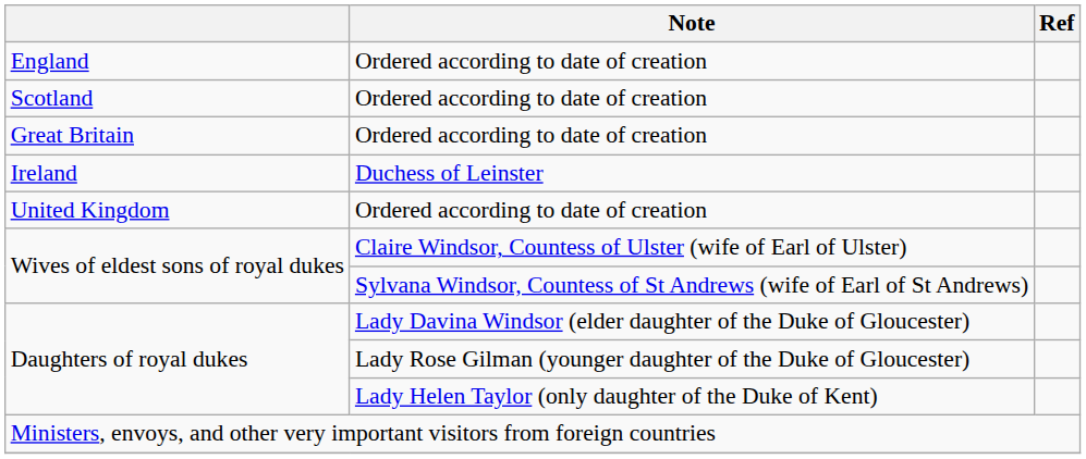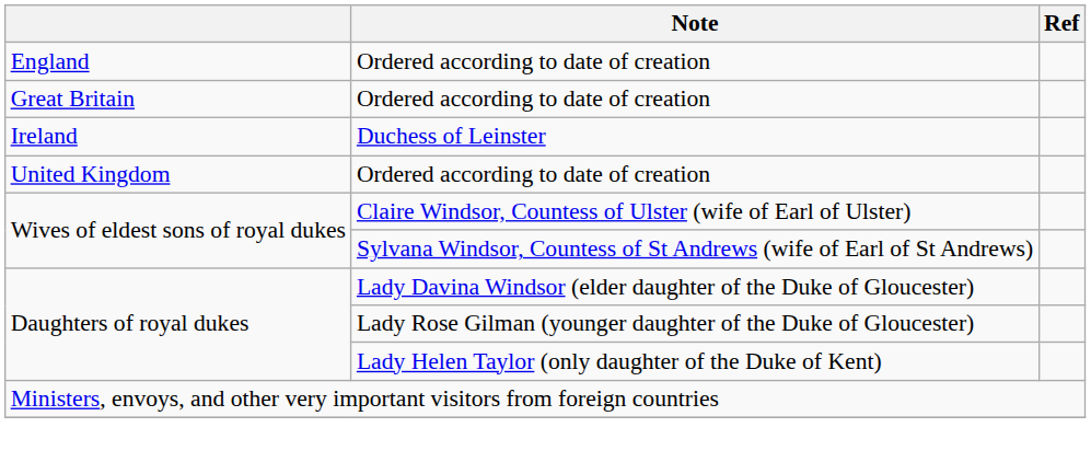- row: Scotland | Ordered according to date of creation
